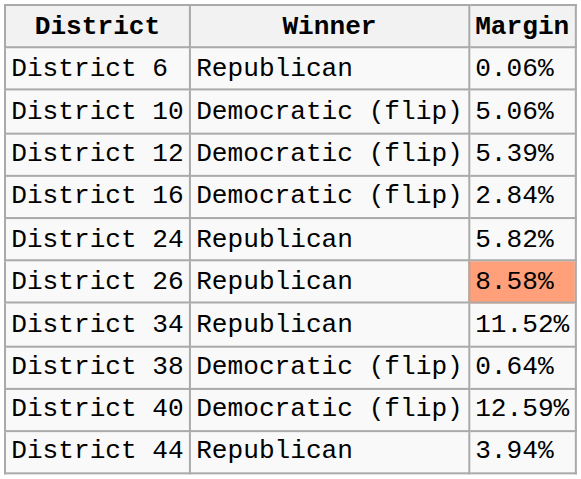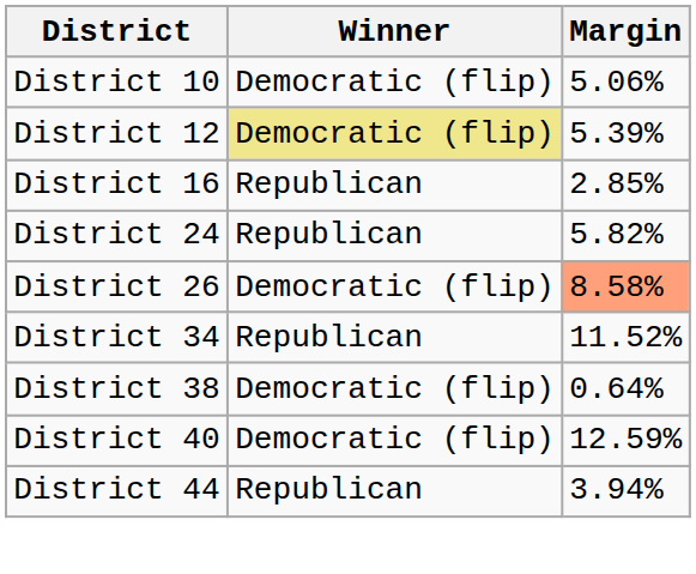- row: District 6 | Republican | 0.06%
District 12 | Winner: no background -> khaki background
District 16 | Winner: Democratic (flip) -> Republican
District 16 | Margin: 2.84% -> 2.85%
District 26 | Winner: Republican -> Democratic (flip)
